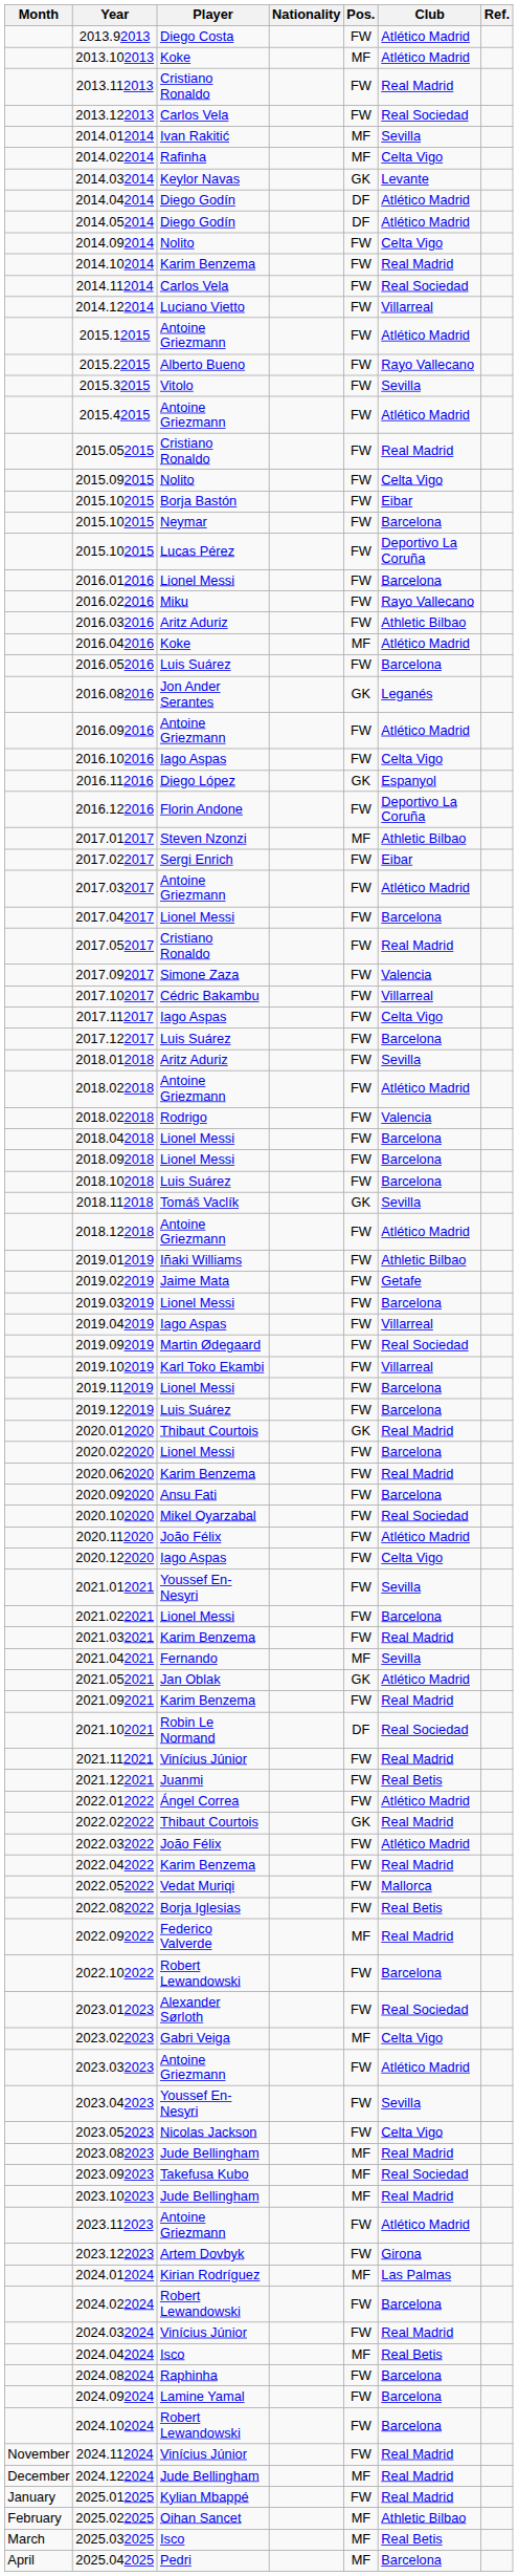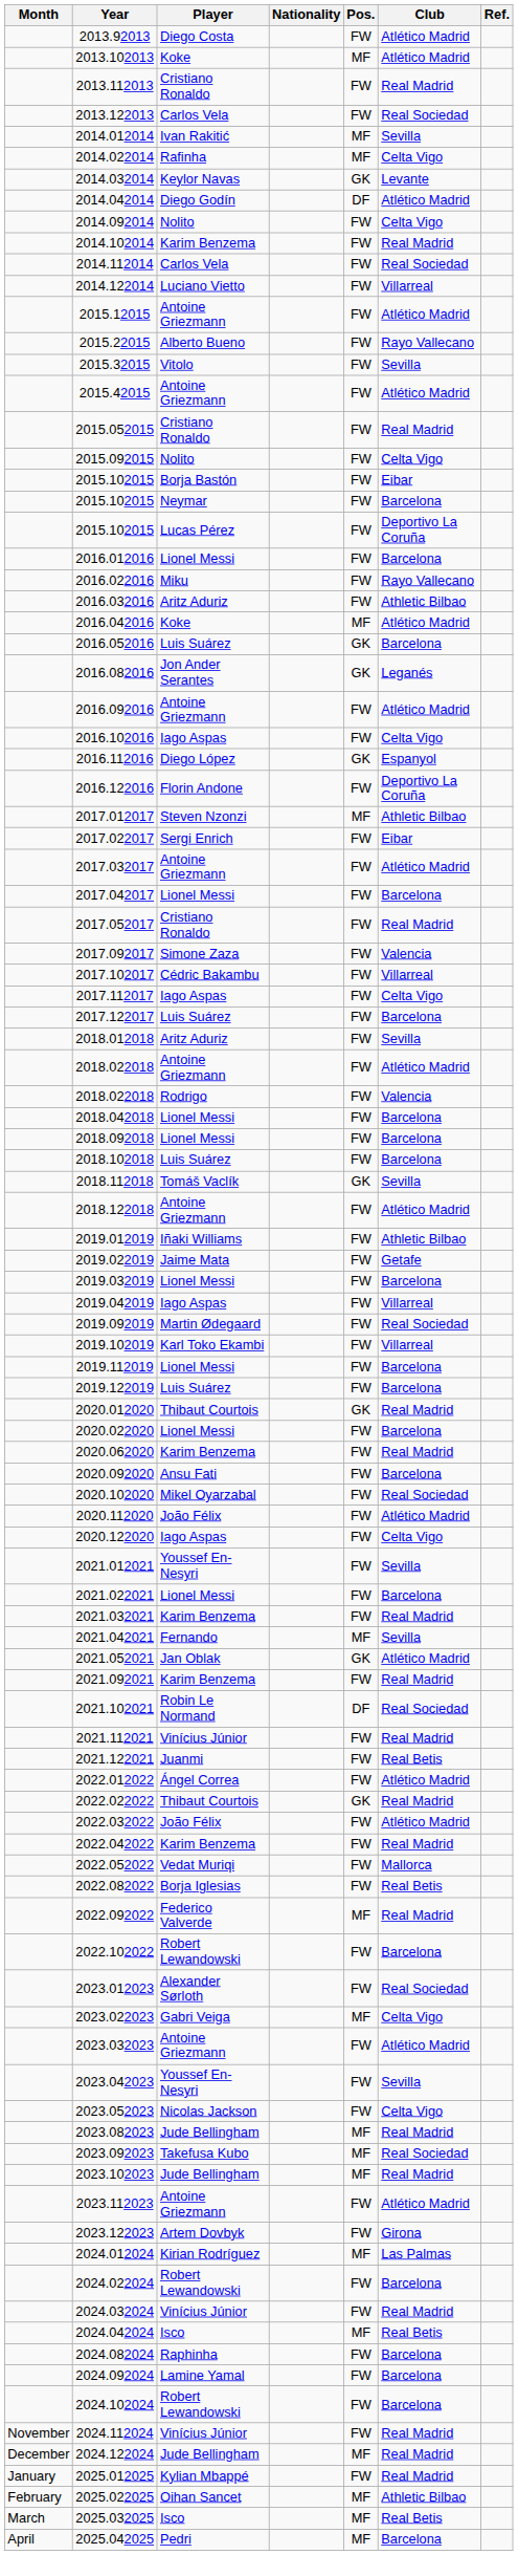- row: 2014.052014 | Diego Godín | DF | Atlético Madrid
2016.052016 | Pos.: FW -> GK
